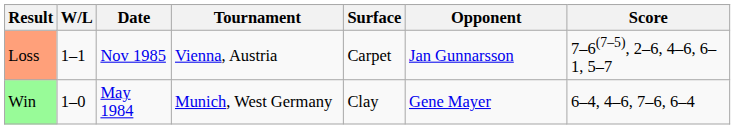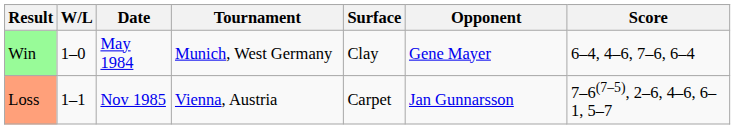rows swapped: Win <-> Loss
